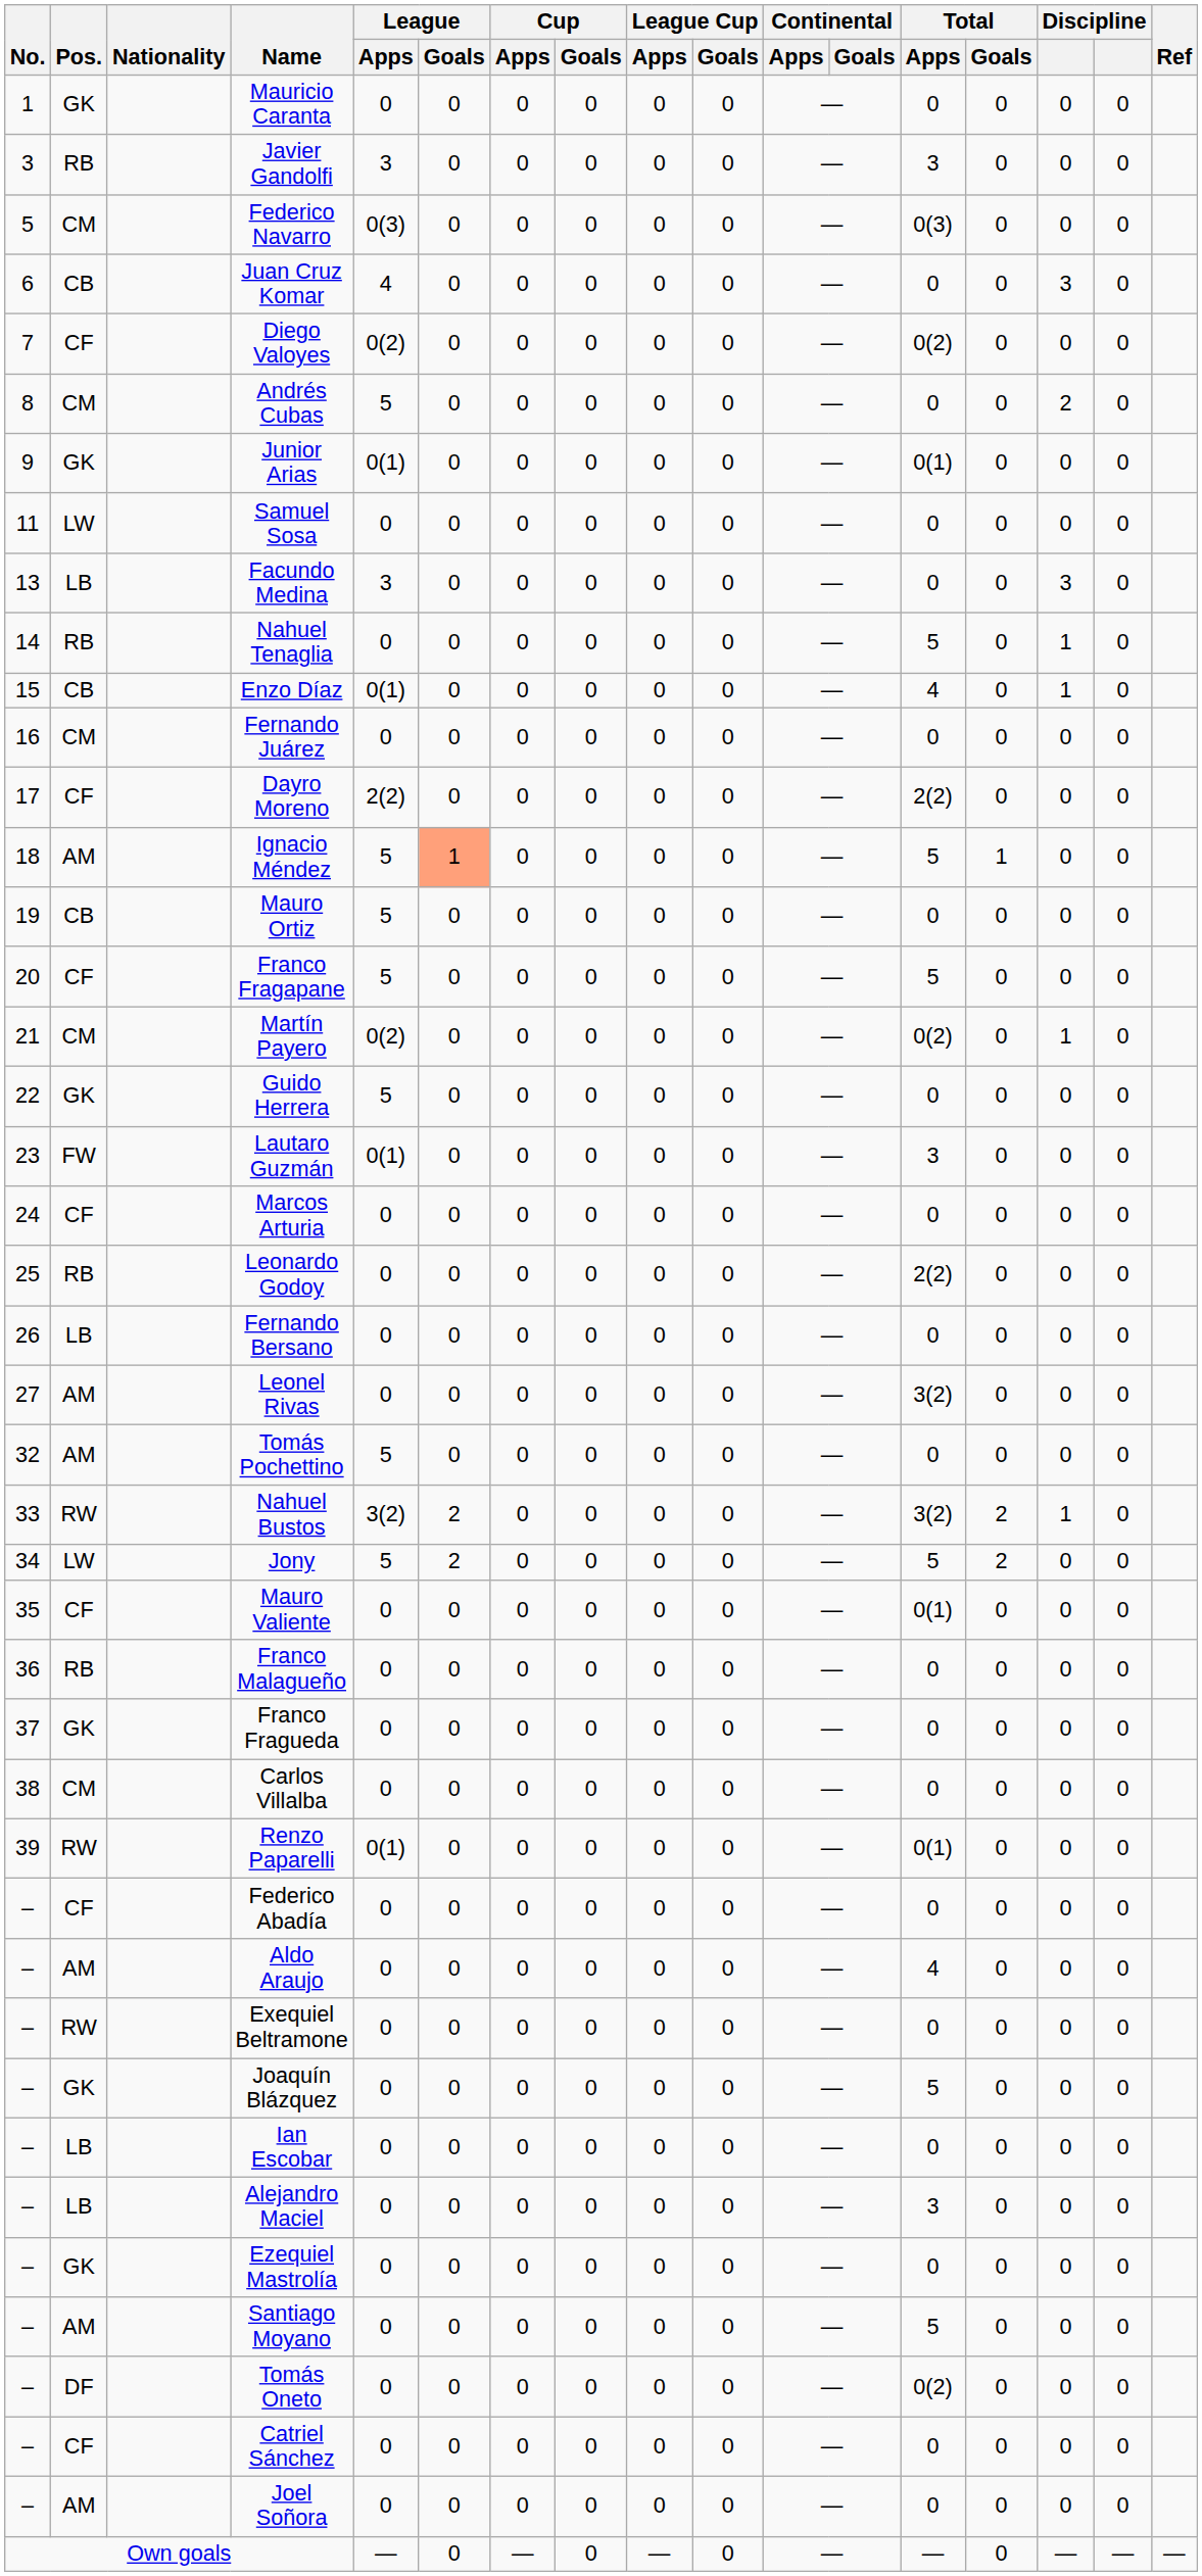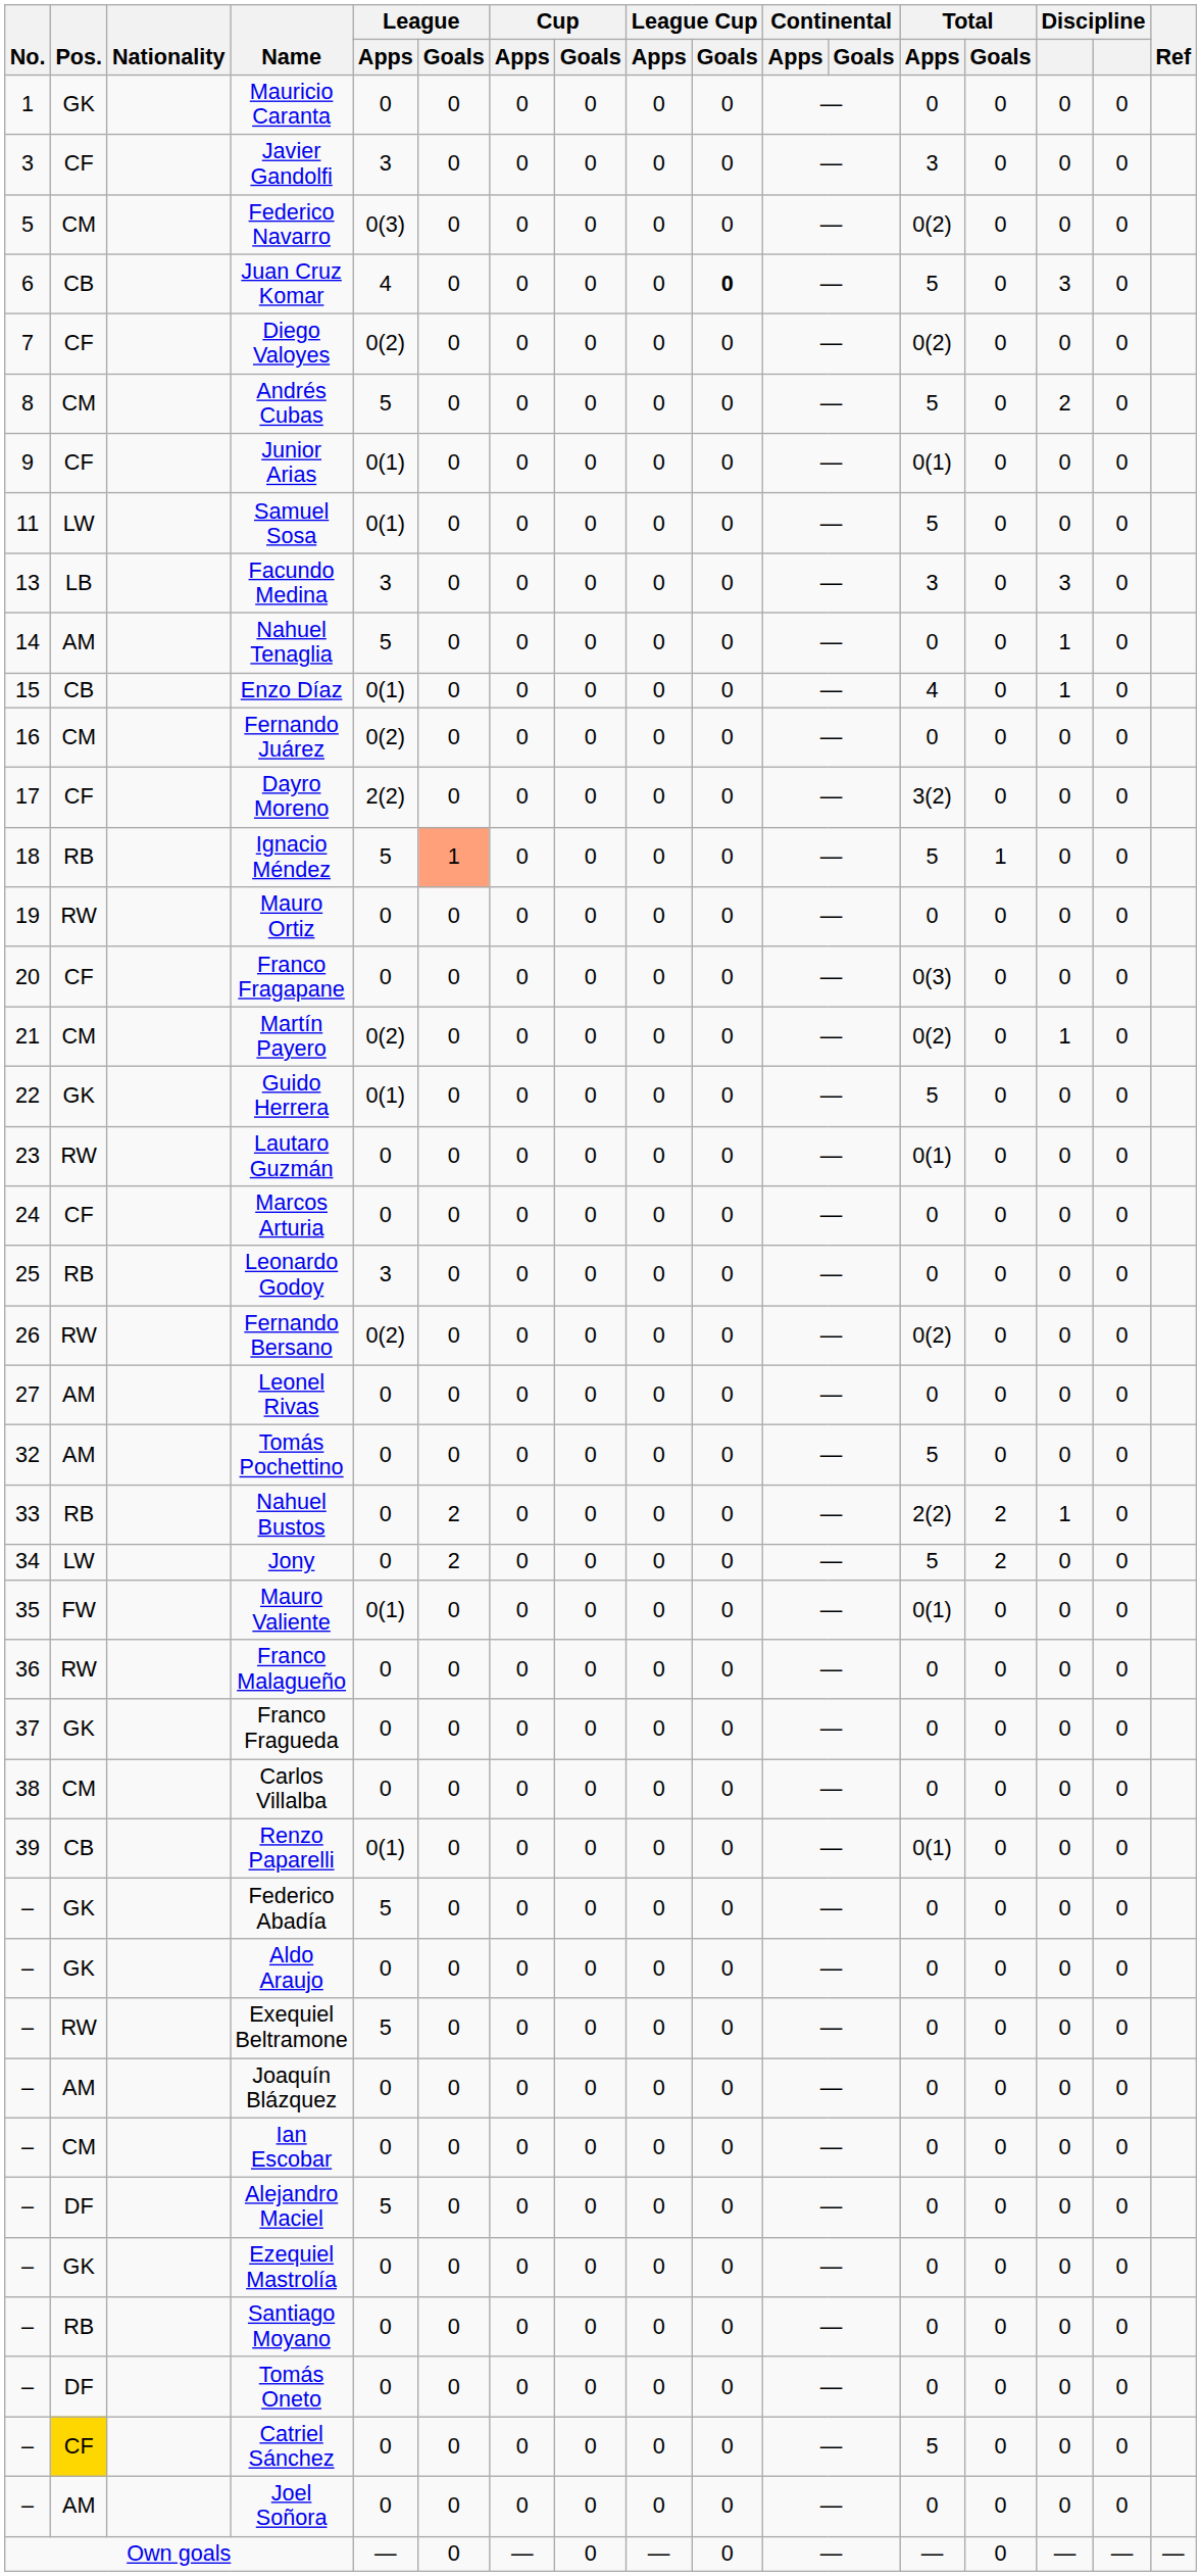Javier Gandolfi | Pos.: RB -> CF
Federico Navarro | Total / Apps: 0(3) -> 0(2)
Juan Cruz Komar | League Cup / Goals: normal -> bold
Juan Cruz Komar | Total / Apps: 0 -> 5
Andrés Cubas | Total / Apps: 0 -> 5
Junior Arias | Pos.: GK -> CF
Samuel Sosa | League / Apps: 0 -> 0(1)
Samuel Sosa | Total / Apps: 0 -> 5
Facundo Medina | Total / Apps: 0 -> 3
Nahuel Tenaglia | Pos.: RB -> AM
Nahuel Tenaglia | League / Apps: 0 -> 5
Nahuel Tenaglia | Total / Apps: 5 -> 0
Fernando Juárez | League / Apps: 0 -> 0(2)
Dayro Moreno | Total / Apps: 2(2) -> 3(2)
Ignacio Méndez | Pos.: AM -> RB
Mauro Ortiz | Pos.: CB -> RW
Mauro Ortiz | League / Apps: 5 -> 0
Franco Fragapane | League / Apps: 5 -> 0
Franco Fragapane | Total / Apps: 5 -> 0(3)
Guido Herrera | League / Apps: 5 -> 0(1)
Guido Herrera | Total / Apps: 0 -> 5
Lautaro Guzmán | Pos.: FW -> RW
Lautaro Guzmán | League / Apps: 0(1) -> 0
Lautaro Guzmán | Total / Apps: 3 -> 0(1)
Leonardo Godoy | League / Apps: 0 -> 3
Leonardo Godoy | Total / Apps: 2(2) -> 0
Fernando Bersano | Pos.: LB -> RW
Fernando Bersano | League / Apps: 0 -> 0(2)
Fernando Bersano | Total / Apps: 0 -> 0(2)
Leonel Rivas | Total / Apps: 3(2) -> 0
Tomás Pochettino | League / Apps: 5 -> 0
Tomás Pochettino | Total / Apps: 0 -> 5
Nahuel Bustos | Pos.: RW -> RB
Nahuel Bustos | League / Apps: 3(2) -> 0
Nahuel Bustos | Total / Apps: 3(2) -> 2(2)
Jony | League / Apps: 5 -> 0
Mauro Valiente | Pos.: CF -> FW
Mauro Valiente | League / Apps: 0 -> 0(1)
Franco Malagueño | Pos.: RB -> RW
Renzo Paparelli | Pos.: RW -> CB
Federico Abadía | Pos.: CF -> GK
Federico Abadía | League / Apps: 0 -> 5
Aldo Araujo | Pos.: AM -> GK
Aldo Araujo | Total / Apps: 4 -> 0
Exequiel Beltramone | League / Apps: 0 -> 5
Joaquín Blázquez | Pos.: GK -> AM
Joaquín Blázquez | Total / Apps: 5 -> 0
Ian Escobar | Pos.: LB -> CM
Alejandro Maciel | Pos.: LB -> DF
Alejandro Maciel | League / Apps: 0 -> 5
Alejandro Maciel | Total / Apps: 3 -> 0
Santiago Moyano | Pos.: AM -> RB
Santiago Moyano | Total / Apps: 5 -> 0
Tomás Oneto | Total / Apps: 0(2) -> 0
Catriel Sánchez | Pos.: no background -> gold background
Catriel Sánchez | Total / Apps: 0 -> 5
